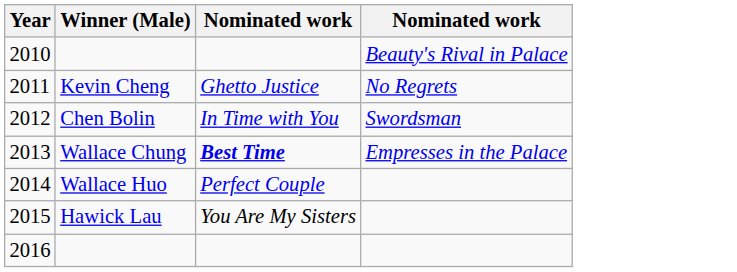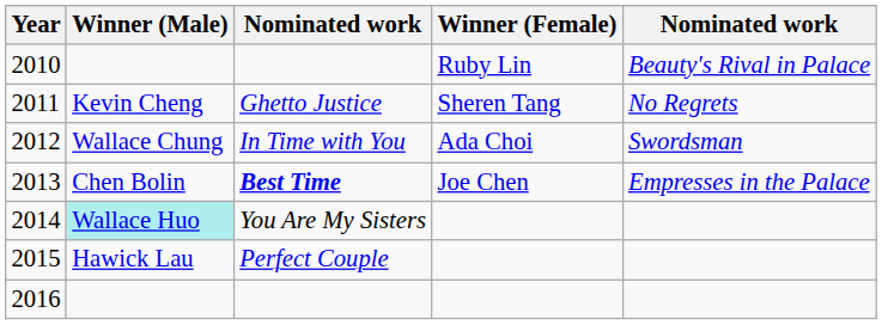+ column: Winner (Female) | Ruby Lin | Sheren Tang | Ada Choi | Joe Chen
2012 | Winner (Male): Chen Bolin -> Wallace Chung
2013 | Winner (Male): Wallace Chung -> Chen Bolin
2014 | Winner (Male): no background -> paleturquoise background
2014 | column 3: Perfect Couple -> You Are My Sisters
2015 | column 3: You Are My Sisters -> Perfect Couple
